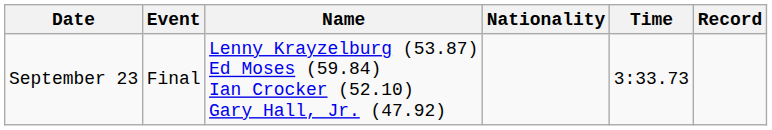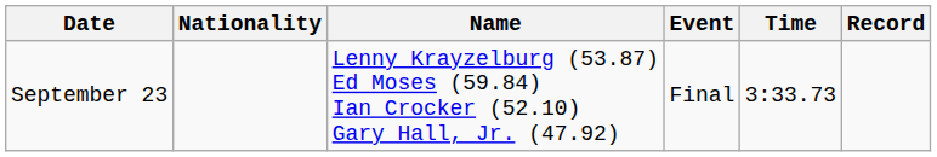columns swapped: Event <-> Nationality
